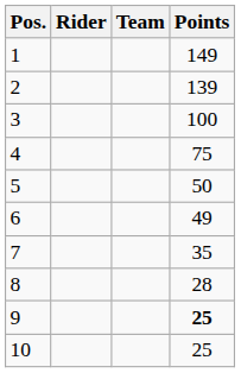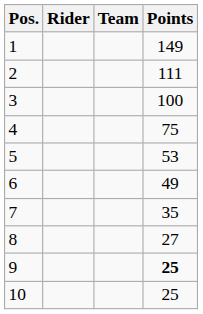2 | Points: 139 -> 111
5 | Points: 50 -> 53
8 | Points: 28 -> 27
